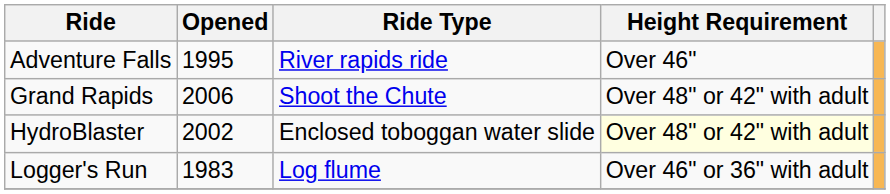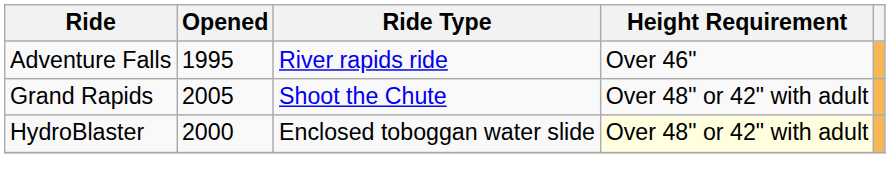Grand Rapids | Opened: 2006 -> 2005
HydroBlaster | Opened: 2002 -> 2000
- row: Logger's Run | 1983 | Log flume | Over 46" or 36" with adult
